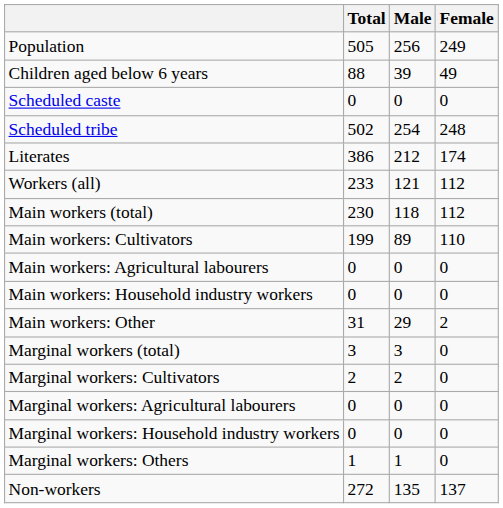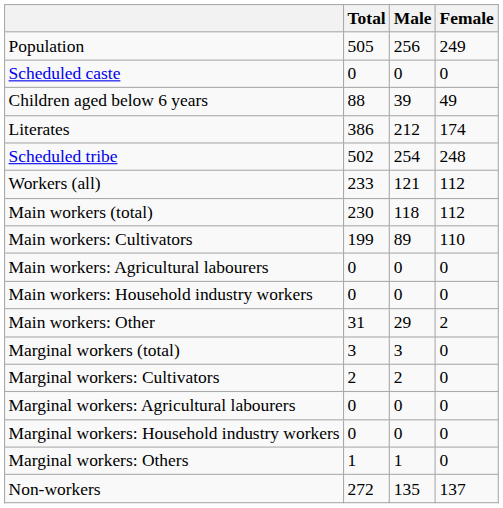rows swapped: Children aged below 6 years <-> Scheduled caste
rows swapped: Scheduled tribe <-> Literates
